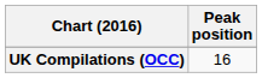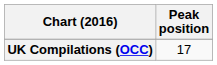UK Compilations (OCC) | Peak position: 16 -> 17
